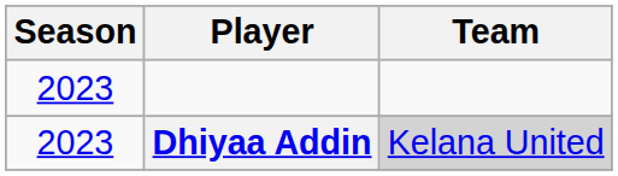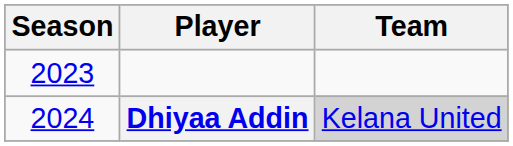Dhiyaa Addin | Season: 2023 -> 2024
